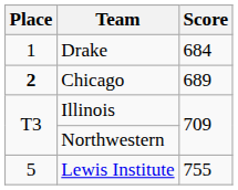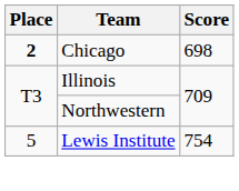- row: 1 | Drake | 684
Chicago | Score: 689 -> 698
Lewis Institute | Score: 755 -> 754
